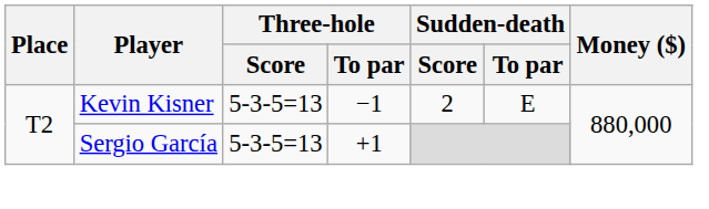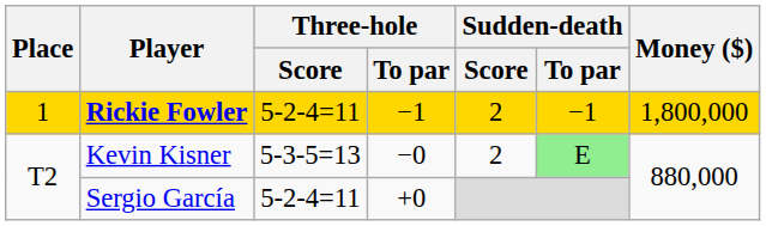+ row: 1 | Rickie Fowler | 5-2-4=11 | −1 | 2 | −1 | 1,800,000
Kevin Kisner | Three-hole / To par: −1 -> −0
Kevin Kisner | Sudden-death / To par: no background -> lightgreen background
Sergio García | Three-hole / Score: 5-3-5=13 -> 5-2-4=11
Sergio García | Three-hole / To par: +1 -> +0
